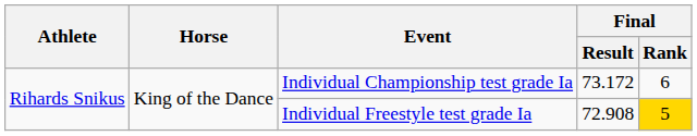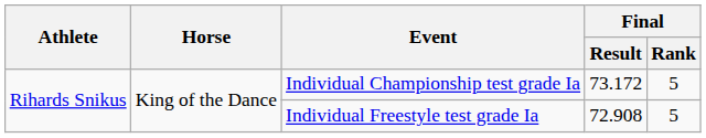Individual Championship test grade Ia | Final / Rank: 6 -> 5
Individual Freestyle test grade Ia | Final / Rank: gold background -> no background
